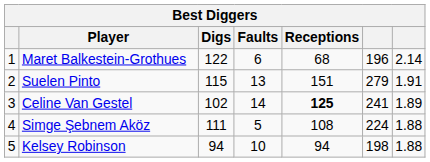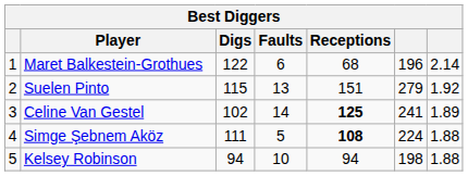Suelen Pinto | column 7: 1.91 -> 1.92
Simge Şebnem Aköz | Receptions: normal -> bold
